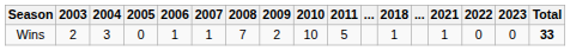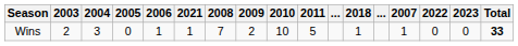columns swapped: 2007 <-> 2021
